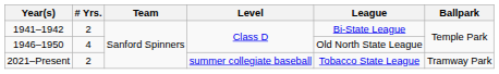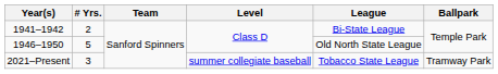1946–1950 | # Yrs.: 4 -> 5
2021–Present | # Yrs.: 2 -> 3
